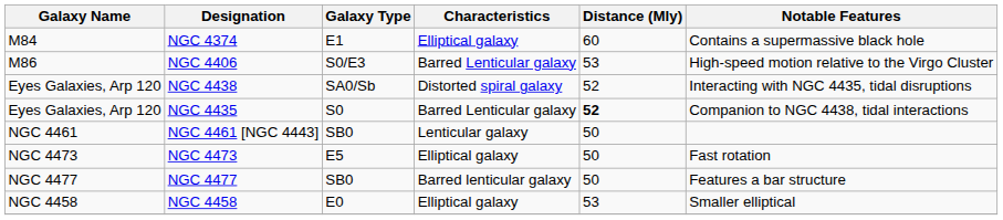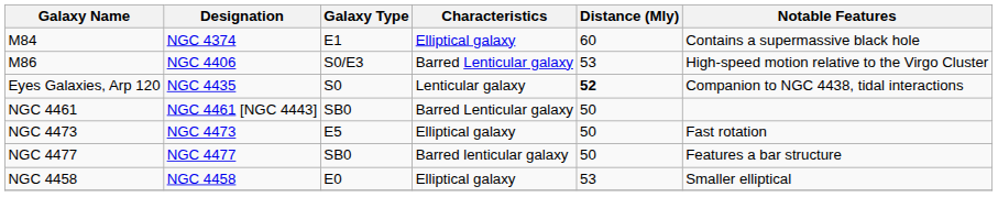- row: Eyes Galaxies, Arp 120 | NGC 4438 | SA0/Sb | Distorted spiral galaxy | 52 | Interacting with NGC 4435, tidal disruptions
NGC 4435 | Characteristics: Barred Lenticular galaxy -> Lenticular galaxy
NGC 4461 [NGC 4443] | Characteristics: Lenticular galaxy -> Barred Lenticular galaxy
